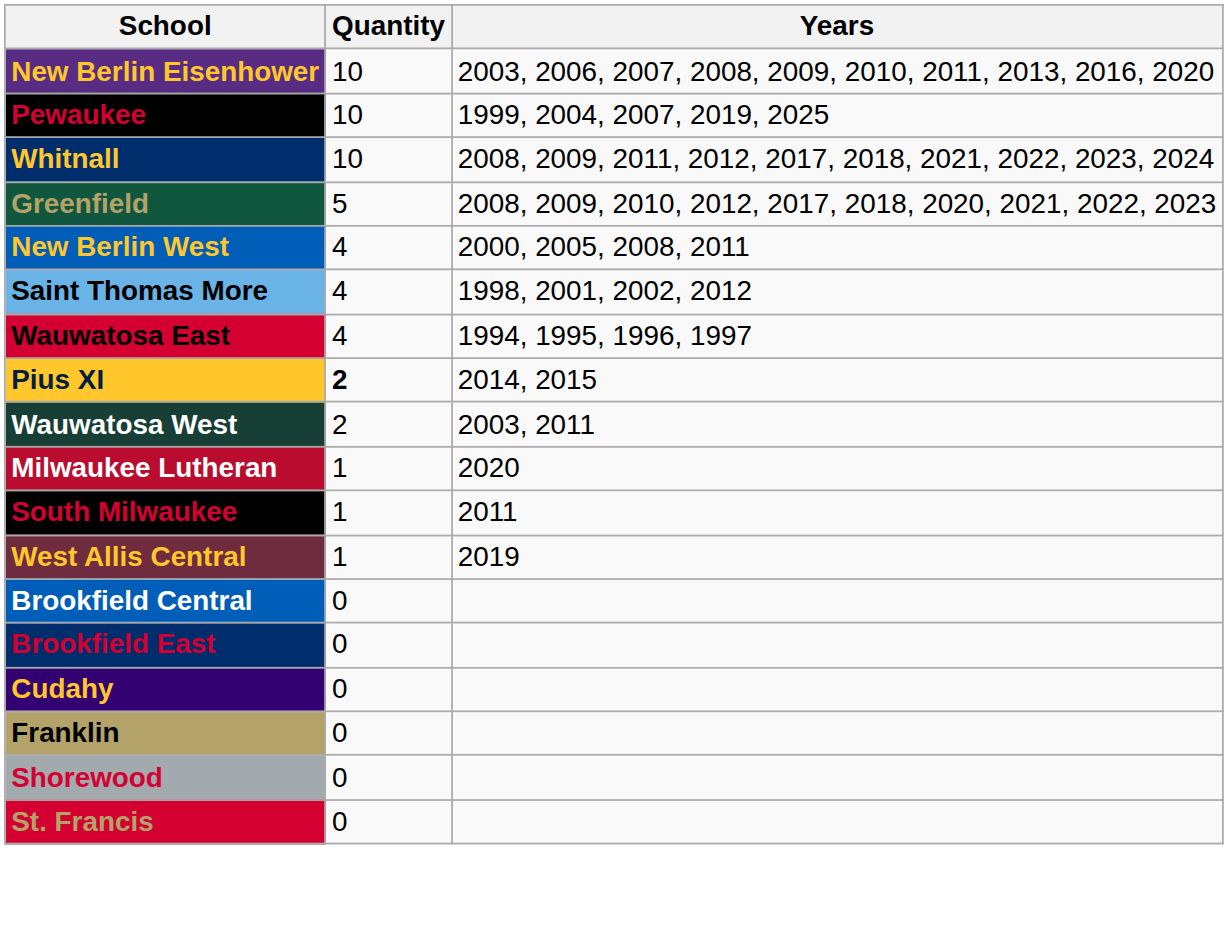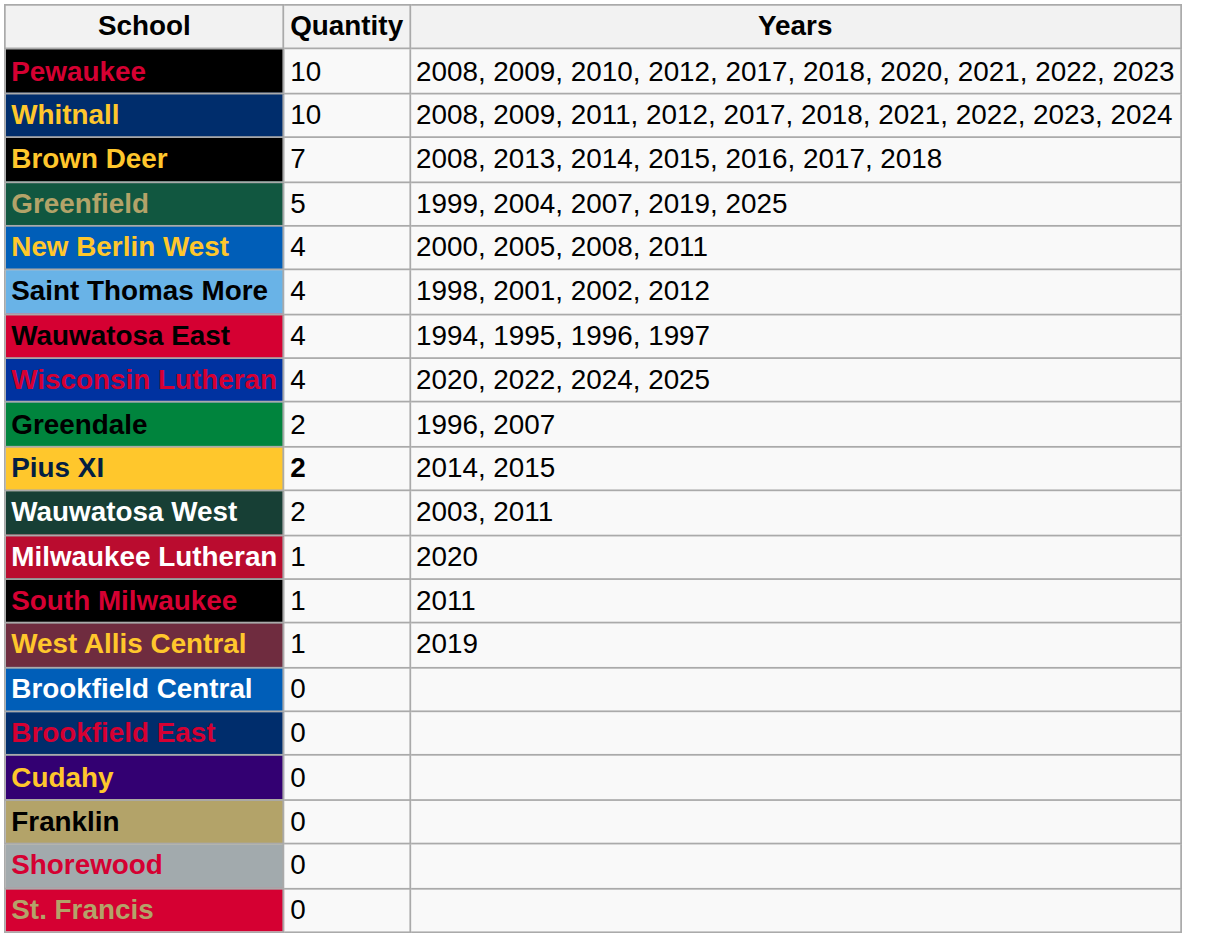- row: New Berlin Eisenhower | 10 | 2003, 2006, 2007, 2008, 2009, 2010, 2011, 2013, 2016, 2020
Pewaukee | Years: 1999, 2004, 2007, 2019, 2025 -> 2008, 2009, 2010, 2012, 2017, 2018, 2020, 2021, 2022, 2023
+ row: Brown Deer | 7 | 2008, 2013, 2014, 2015, 2016, 2017, 2018
Greenfield | Years: 2008, 2009, 2010, 2012, 2017, 2018, 2020, 2021, 2022, 2023 -> 1999, 2004, 2007, 2019, 2025
+ row: Wisconsin Lutheran | 4 | 2020, 2022, 2024, 2025
+ row: Greendale | 2 | 1996, 2007
